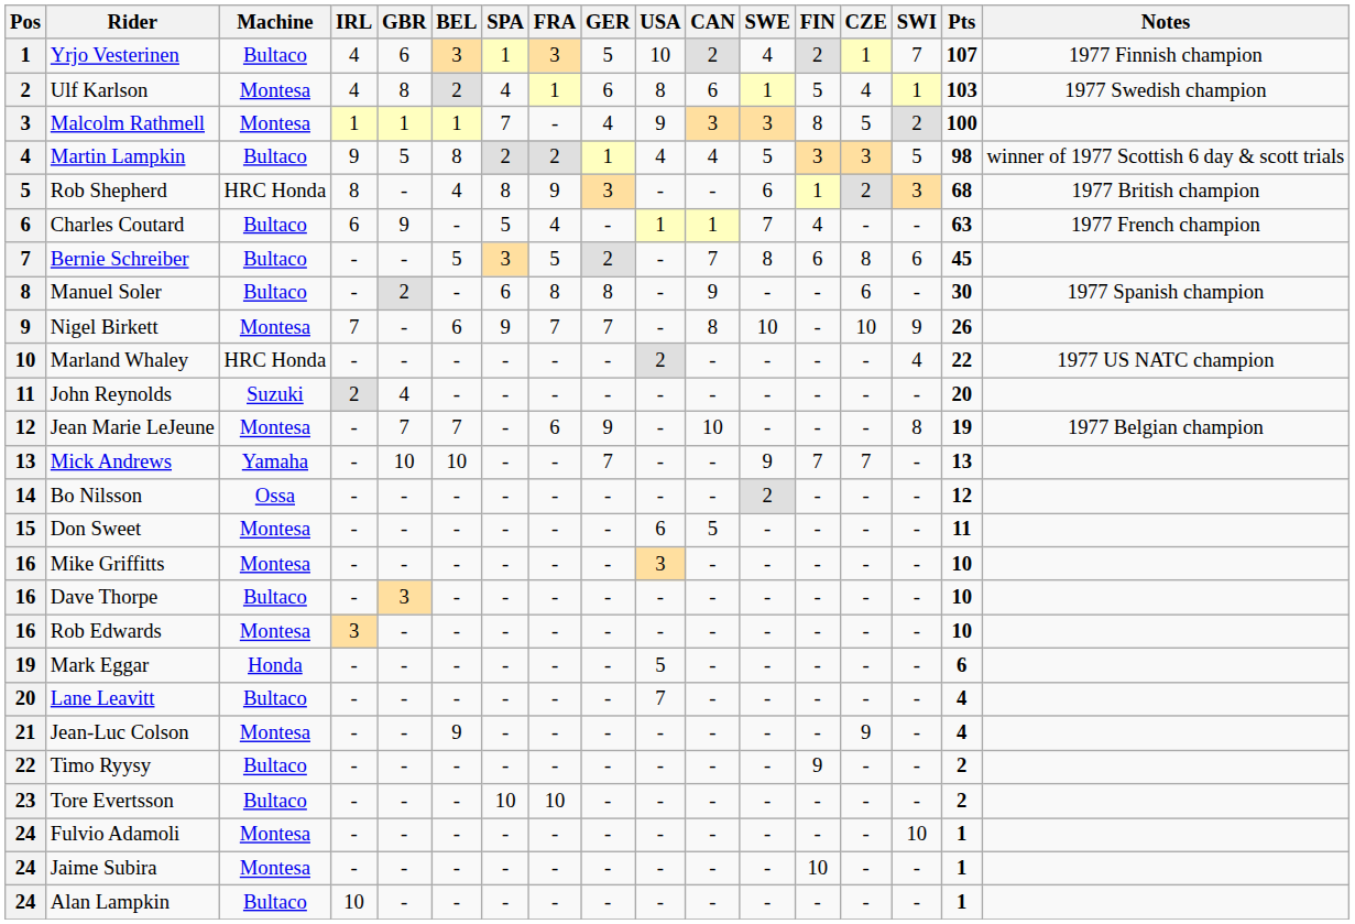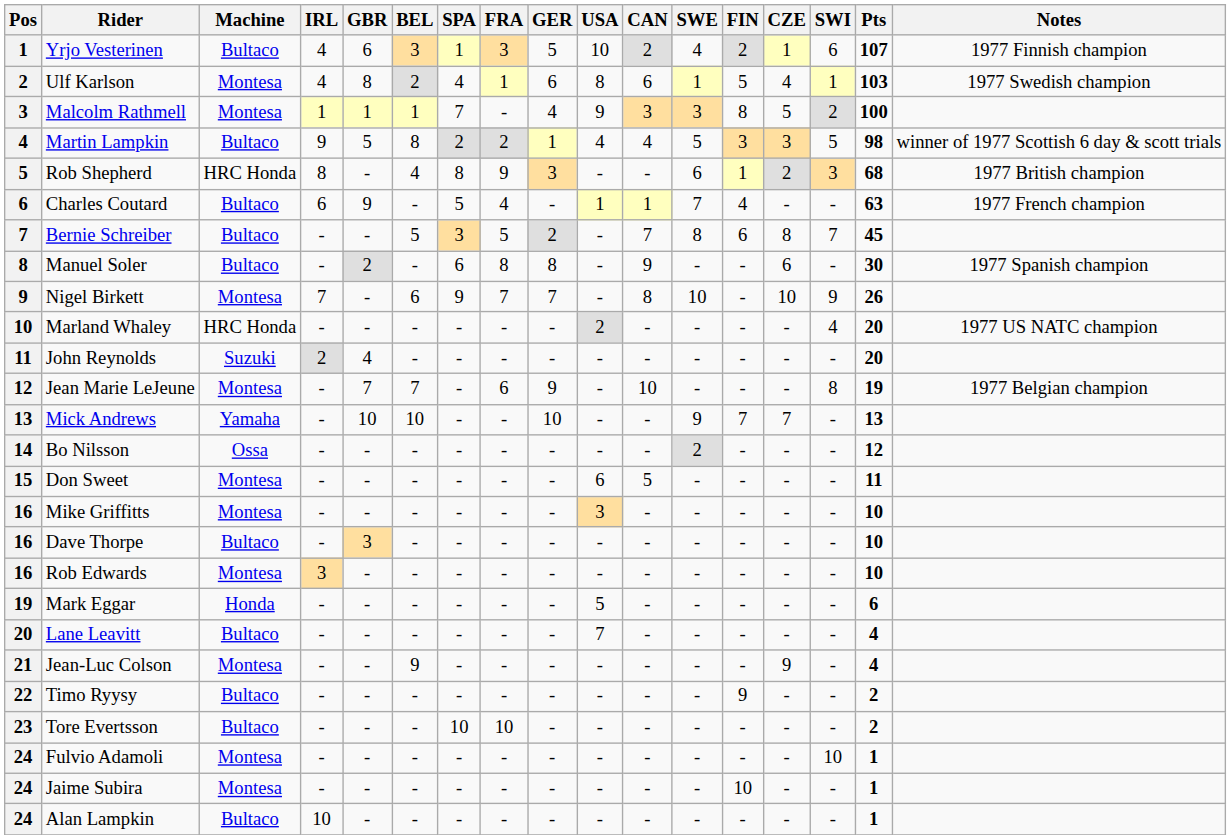Yrjo Vesterinen | SWI: 7 -> 6
Bernie Schreiber | SWI: 6 -> 7
Marland Whaley | Pts: 22 -> 20
Mick Andrews | GER: 7 -> 10
